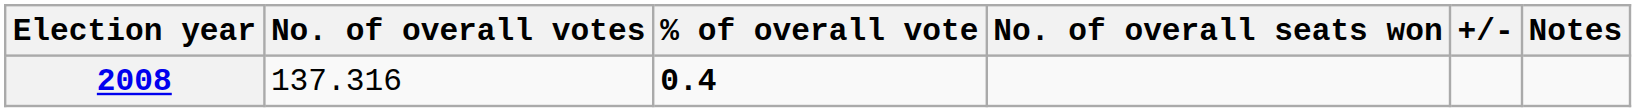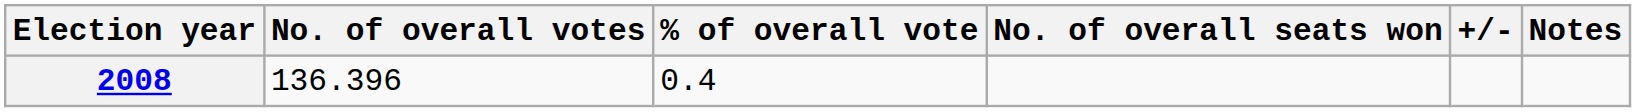2008 | No. of overall votes: 137.316 -> 136.396
2008 | % of overall vote: bold -> normal
